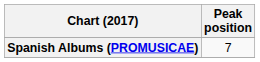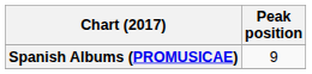Spanish Albums (PROMUSICAE) | Peak position: 7 -> 9
